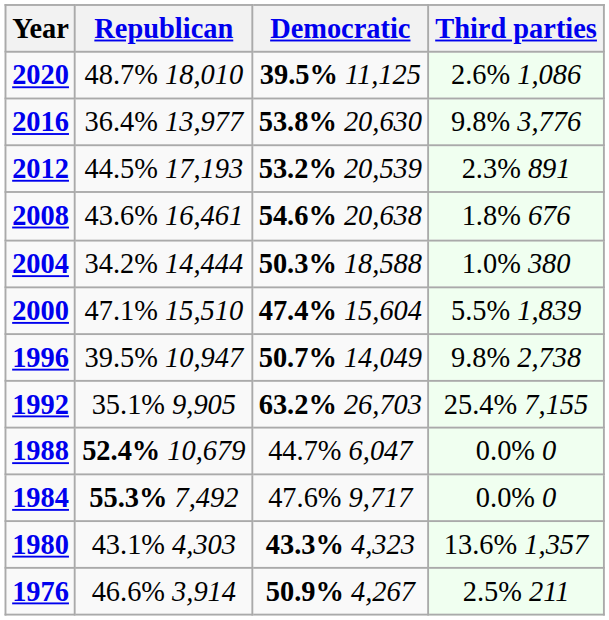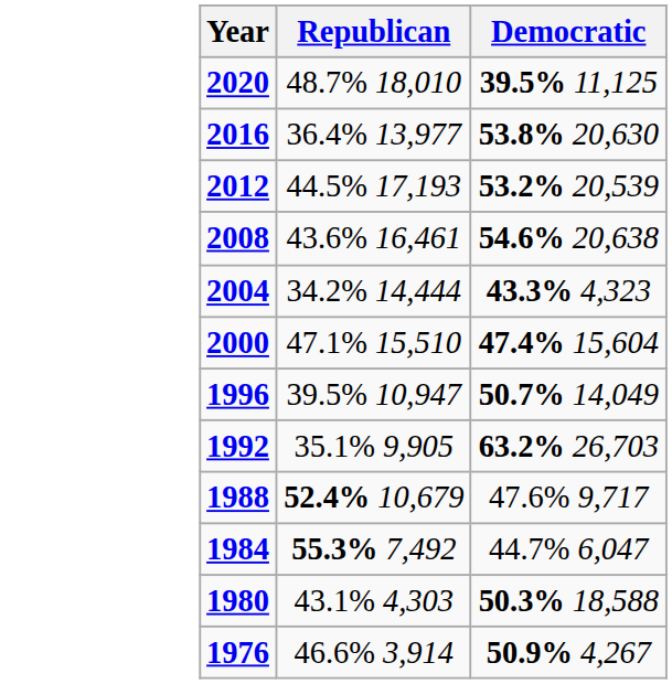- column: Third parties | 2.6% 1,086 | 9.8% 3,776 | 2.3% 891 | 1.8% 676 | 1.0% 380 | 5.5% 1,839 | 9.8% 2,738 | 25.4% 7,155 | 0.0% 0 | 0.0% 0 | 13.6% 1,357 | 2.5% 211
2004 | Democratic: 50.3% 18,588 -> 43.3% 4,323
1988 | Democratic: 44.7% 6,047 -> 47.6% 9,717
1984 | Democratic: 47.6% 9,717 -> 44.7% 6,047
1980 | Democratic: 43.3% 4,323 -> 50.3% 18,588
